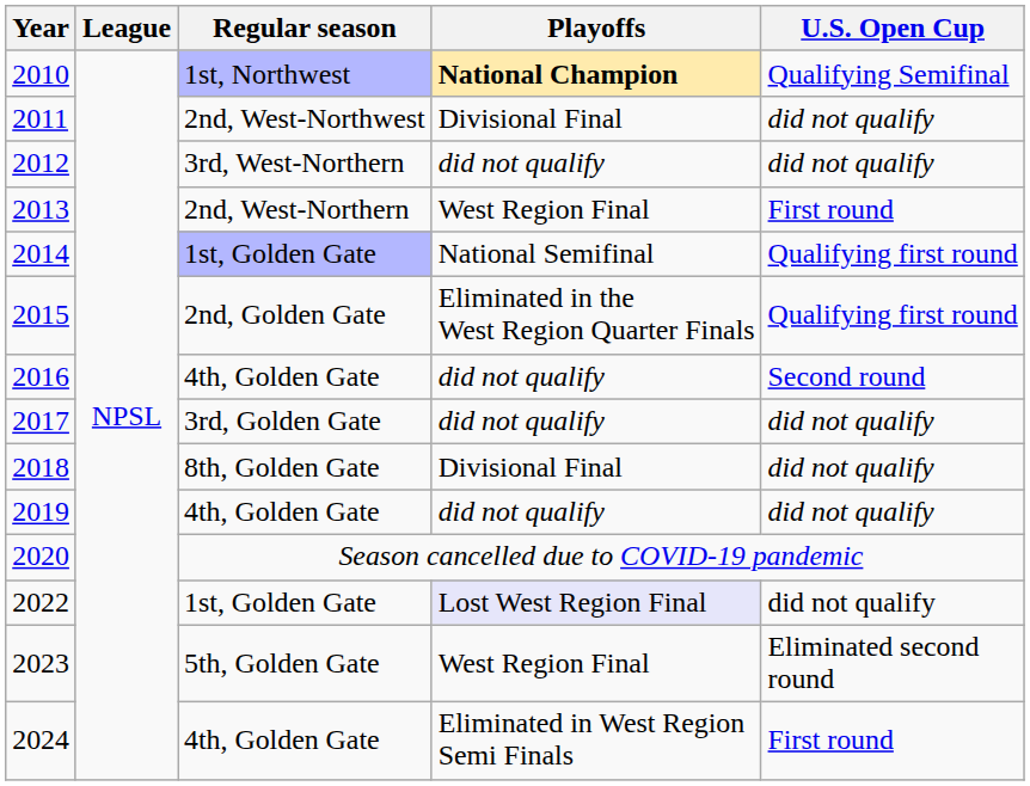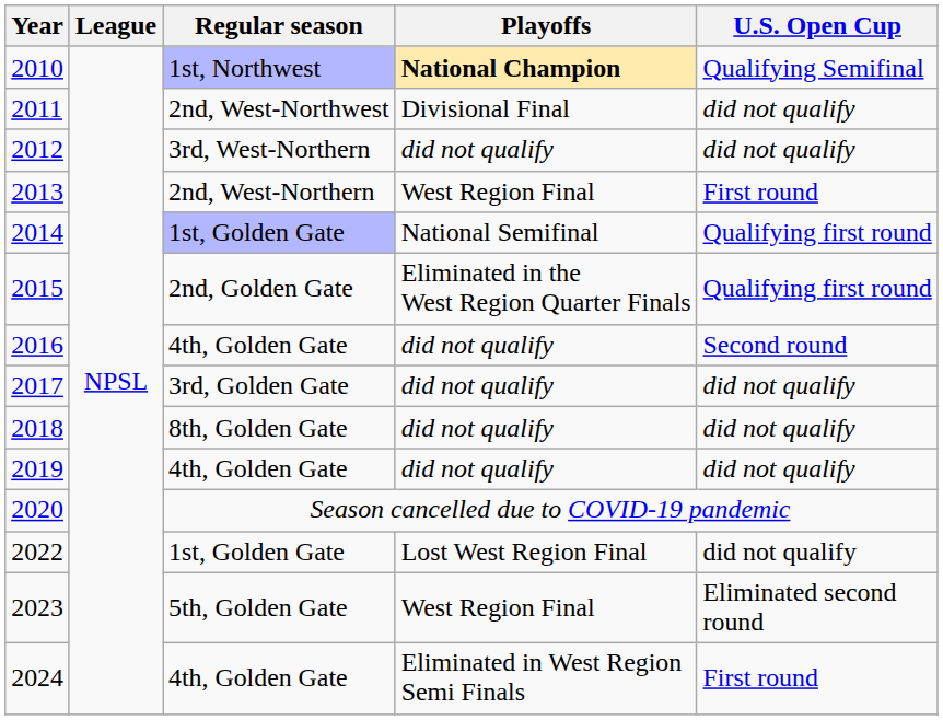2018 | Playoffs: Divisional Final -> did not qualify
2022 | Playoffs: lavender background -> no background
